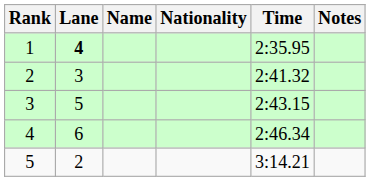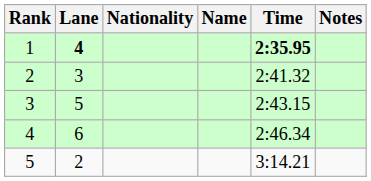columns swapped: Name <-> Nationality
1 | Time: normal -> bold
